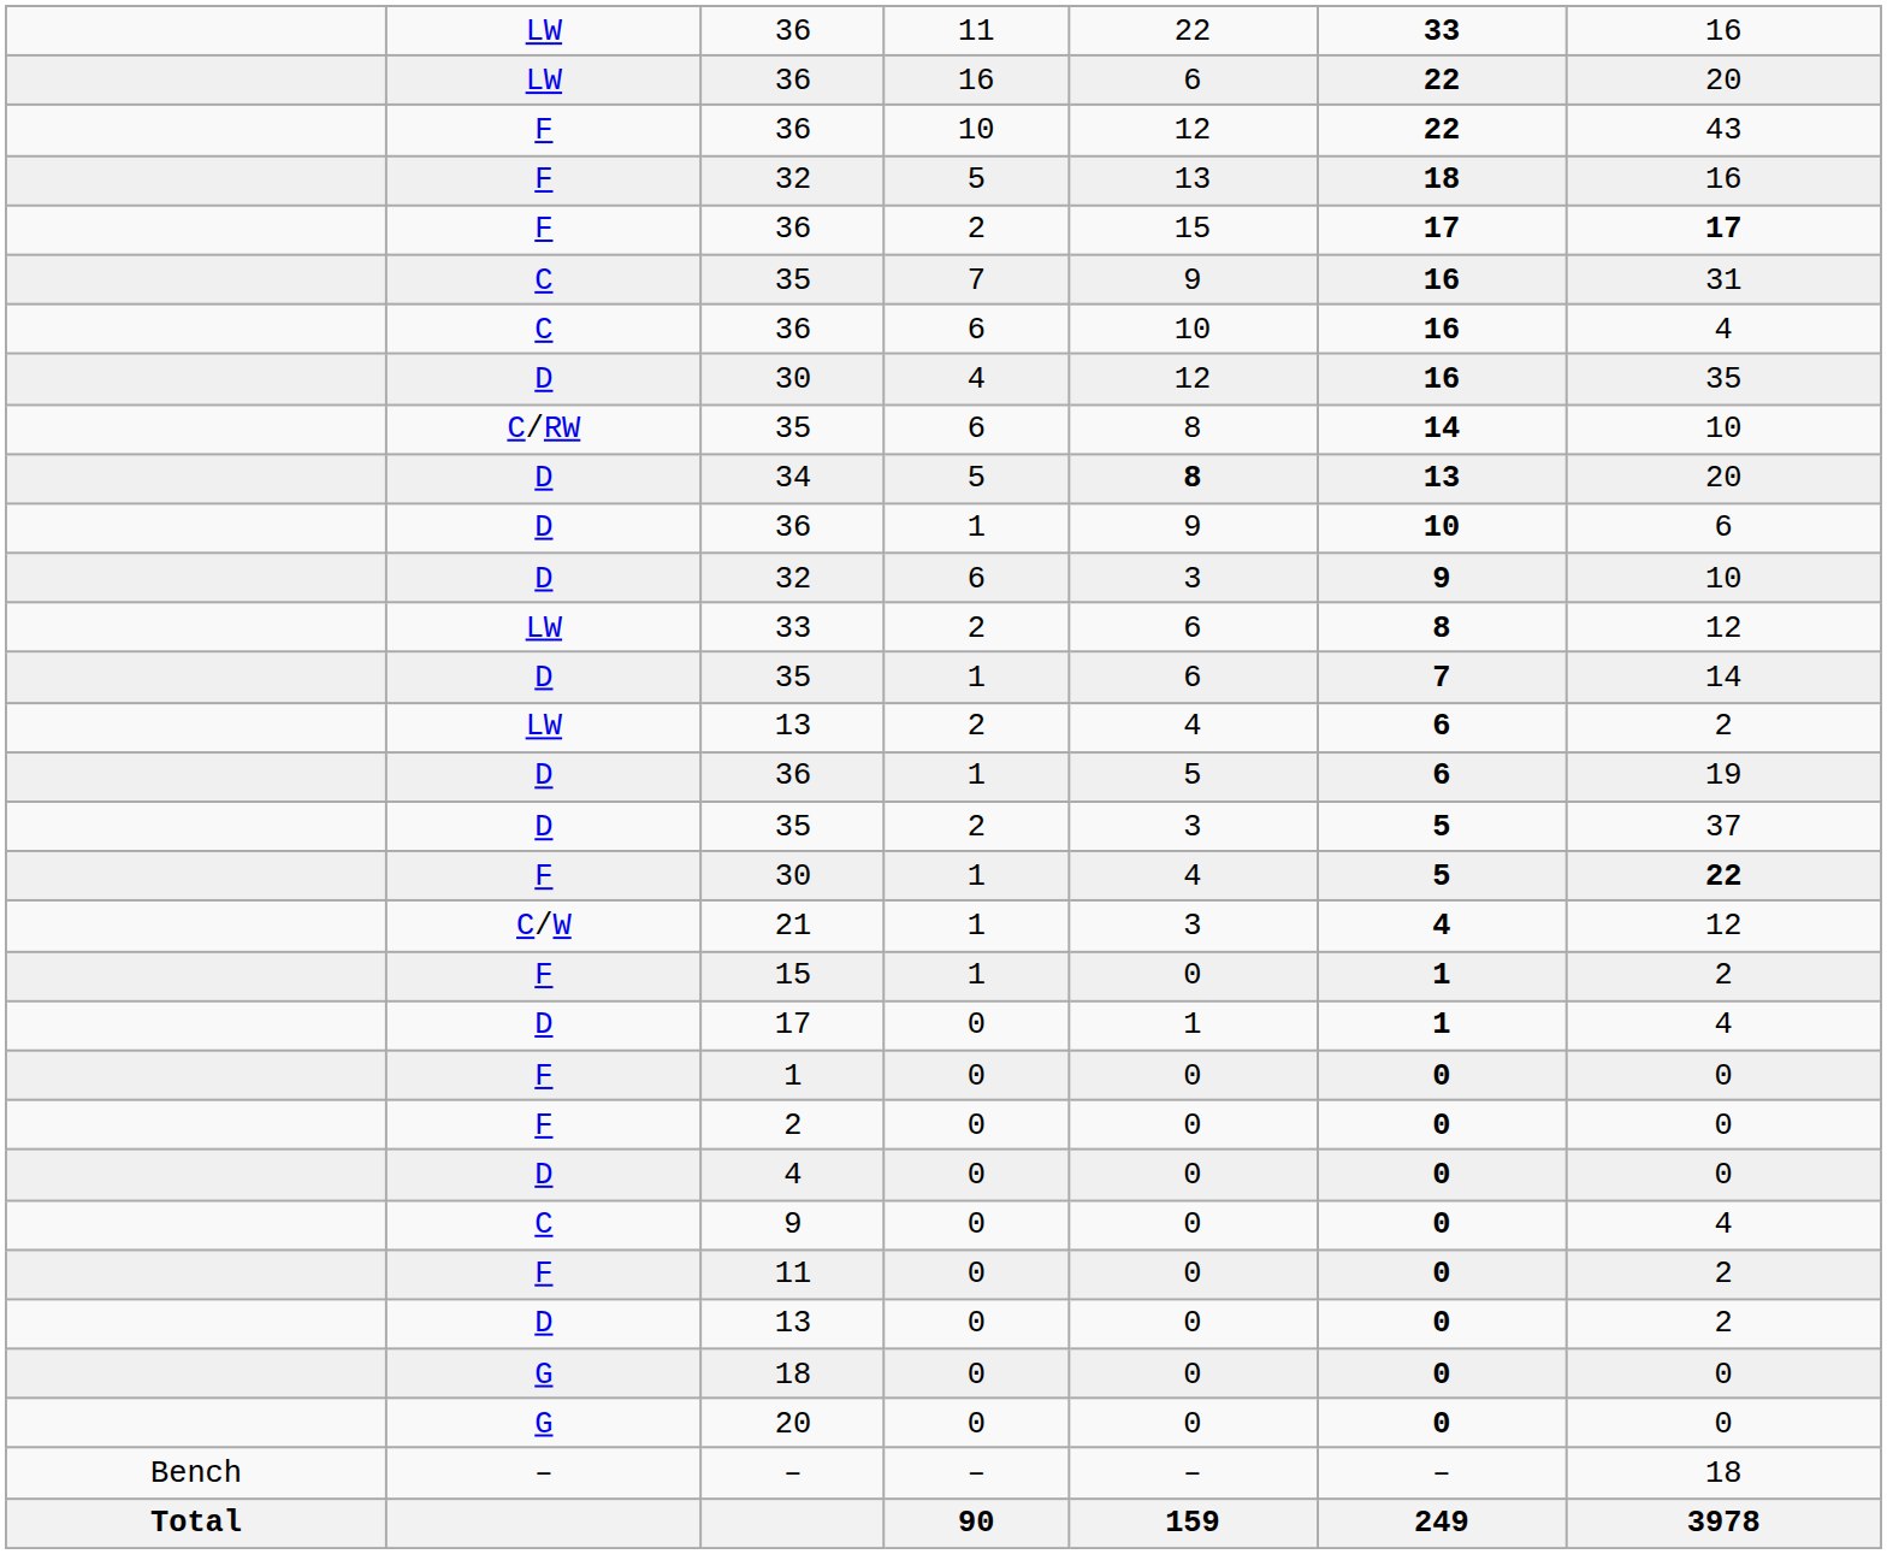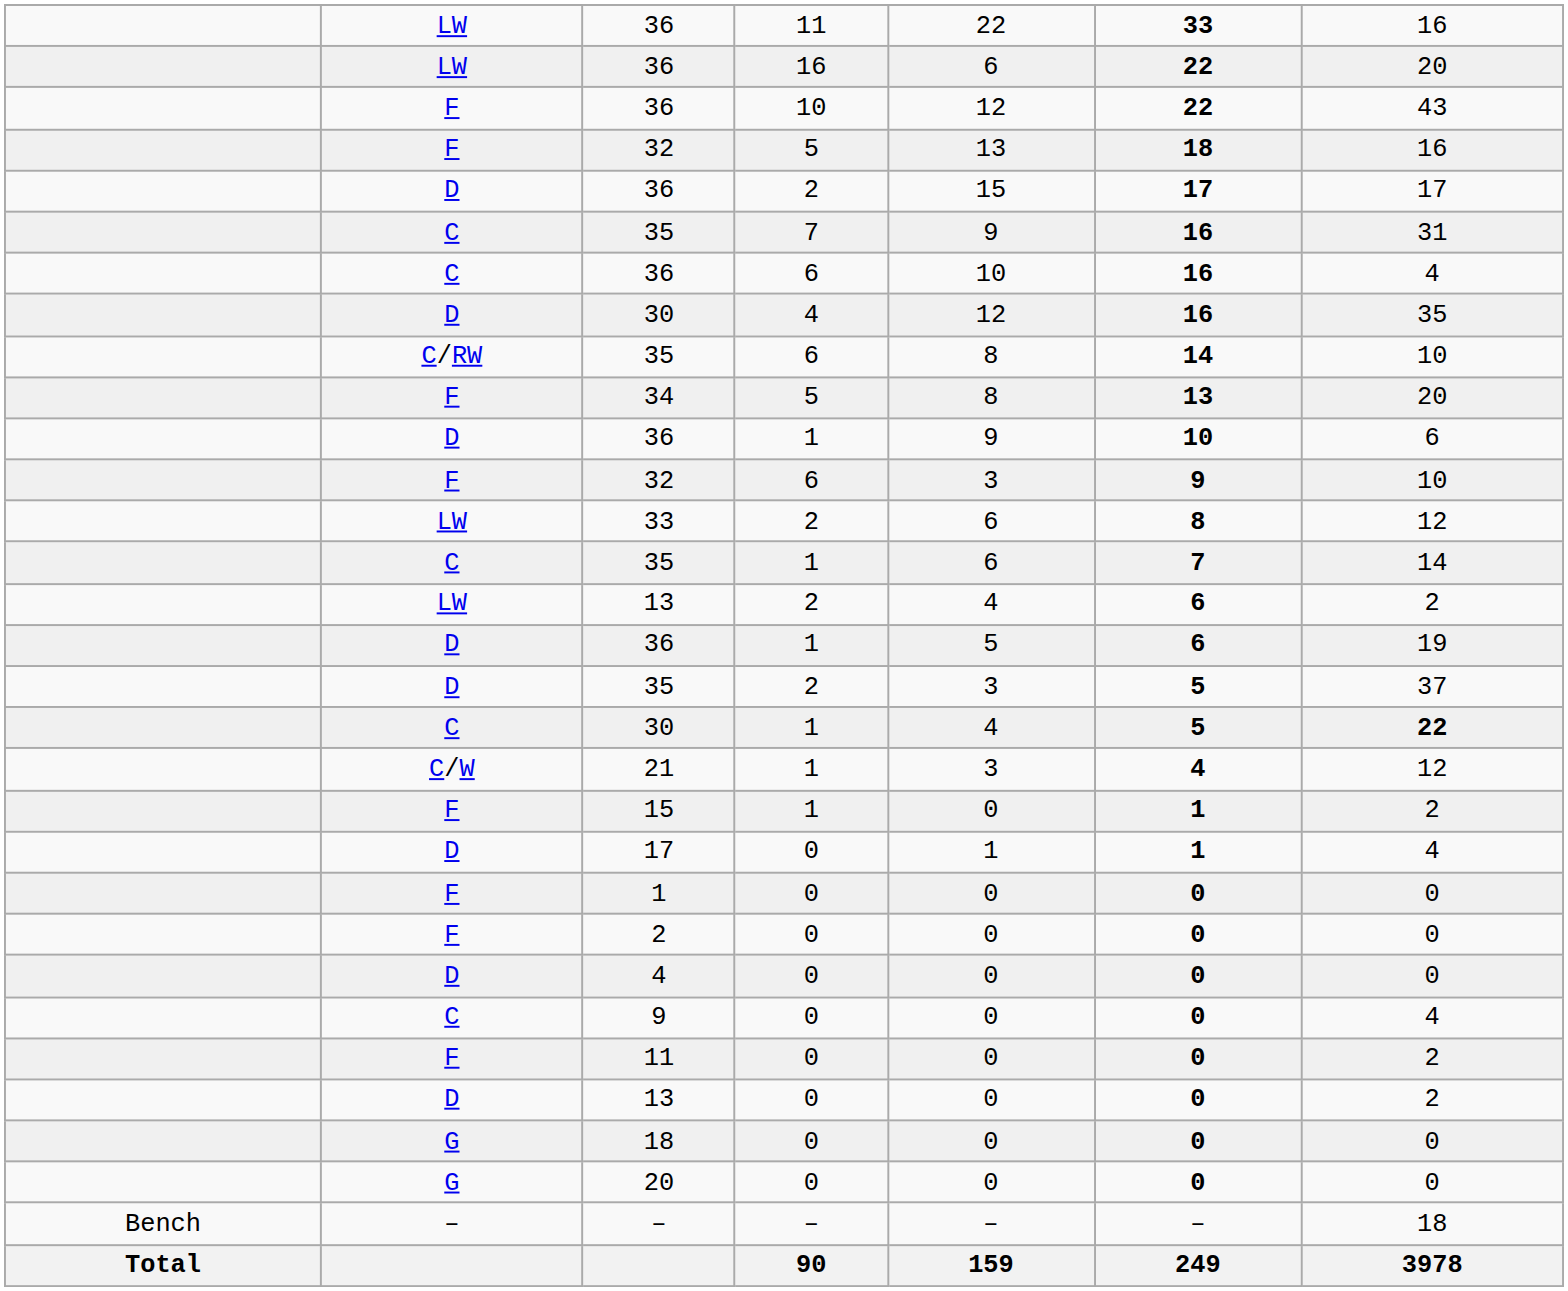36 / 2 | column 2: F -> D
36 / 2 | column 7: bold -> normal
34 | column 2: D -> F
34 | column 5: bold -> normal
32 / 6 | column 2: D -> F
35 / 1 | column 2: D -> C
30 / 1 | column 2: F -> C
